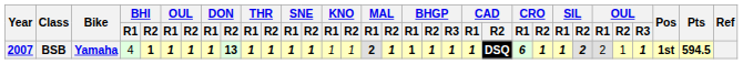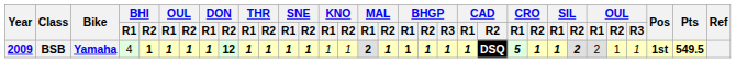BSB | Year: 2007 -> 2009
BSB | DON / R2: 13 -> 12
BSB | CRO / R1: 6 -> 5
BSB | OUL / R3: bold -> normal
BSB | Pts: 594.5 -> 549.5
